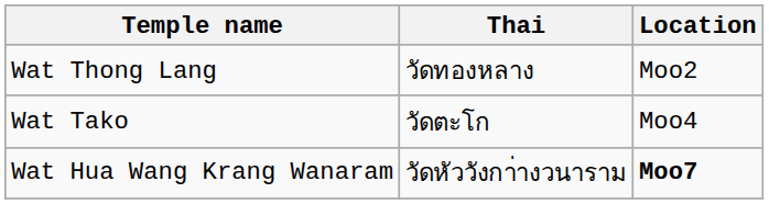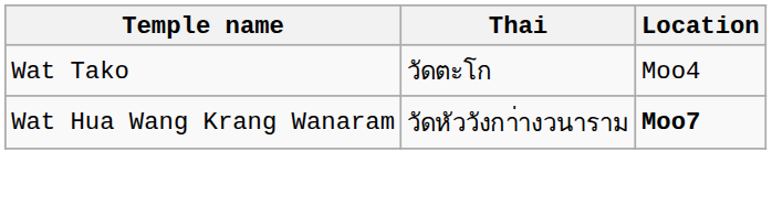- row: Wat Thong Lang | วัดทองหลาง | Moo2
